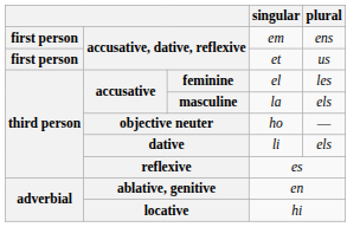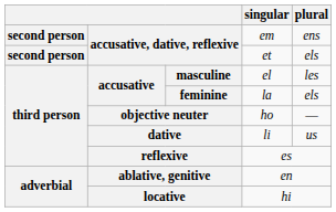em | column 1: first person -> second person
et | column 1: first person -> second person
et | plural: us -> els
el | column 3: feminine -> masculine
la | column 3: masculine -> feminine
li | plural: els -> us
